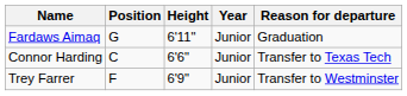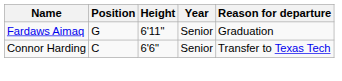Fardaws Aimaq | Year: Junior -> Senior
Connor Harding | Year: Junior -> Senior
- row: Trey Farrer | F | 6'9" | Junior | Transfer to Westminster
